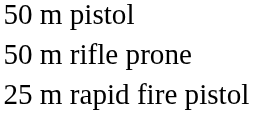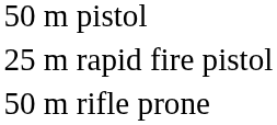rows swapped: 25 m rapid fire pistol <-> 50 m rifle prone
